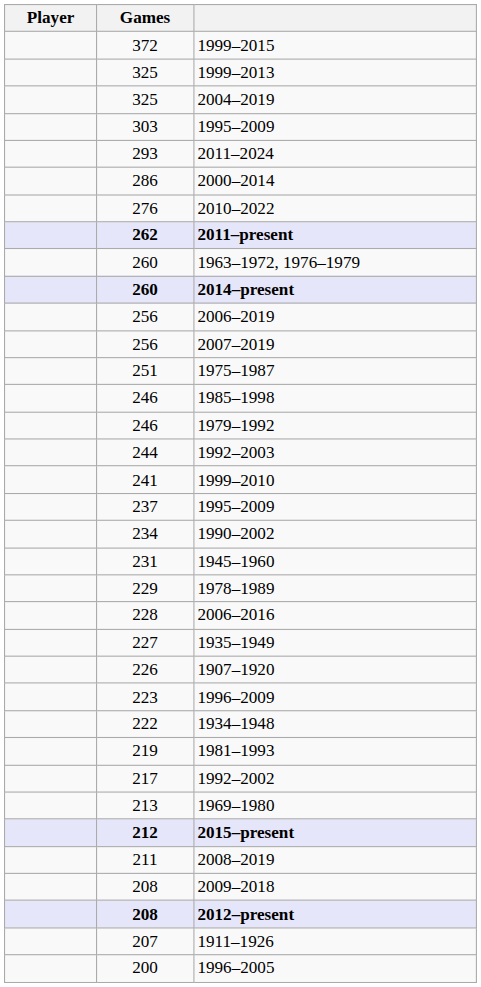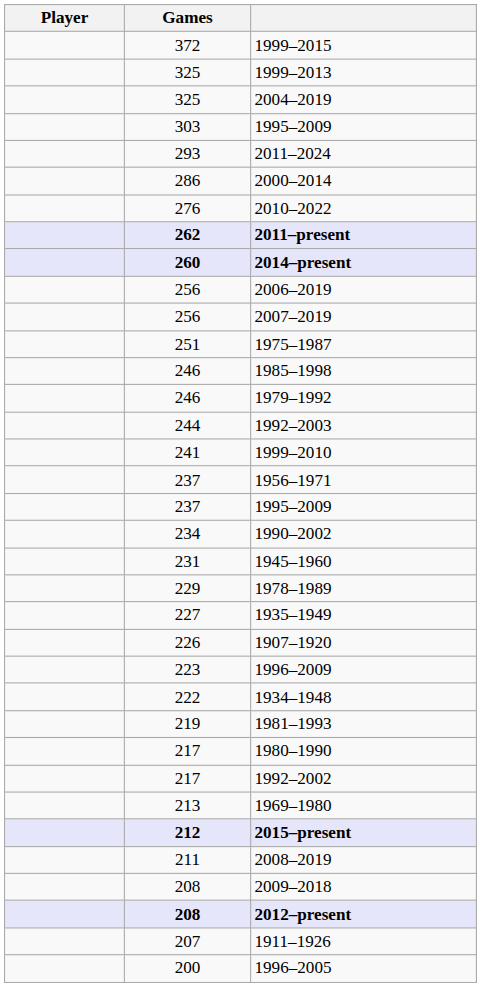- row: 260 | 1963–1972, 1976–1979
+ row: 237 | 1956–1971
- row: 228 | 2006–2016
+ row: 217 | 1980–1990
